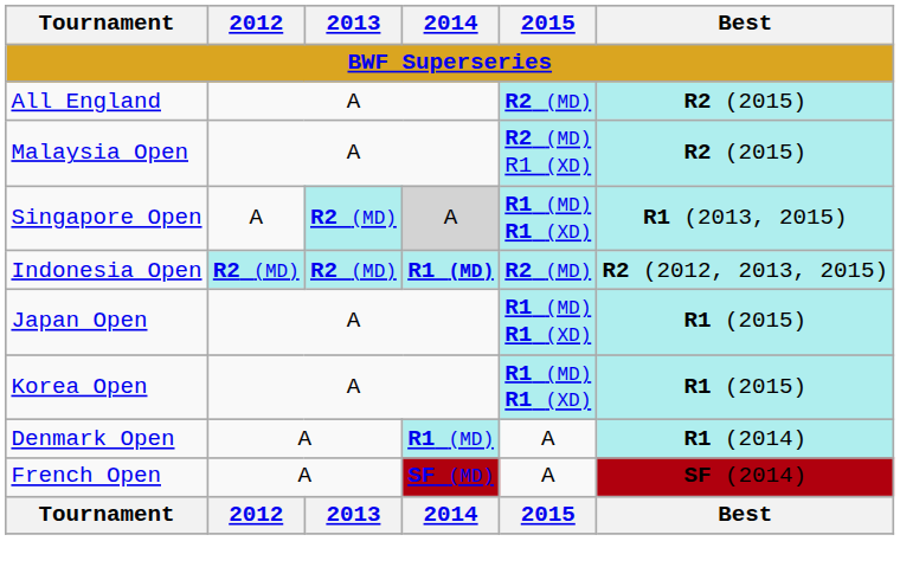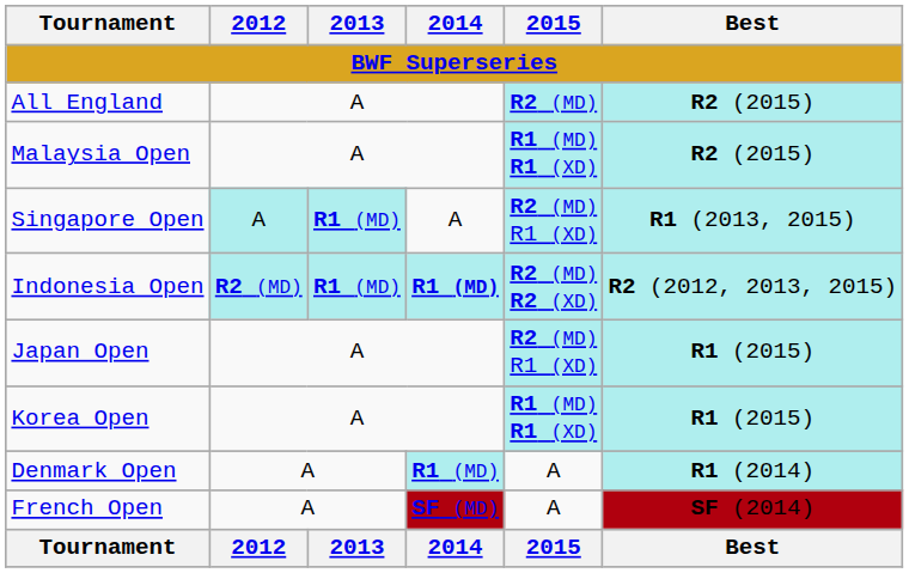Malaysia Open | 2015: R2 (MD) R1 (XD) -> R1 (MD) R1 (XD)
Singapore Open | 2012: no background -> paleturquoise background
Singapore Open | 2013: R2 (MD) -> R1 (MD)
Singapore Open | 2014: lightgrey background -> no background
Singapore Open | 2015: R1 (MD) R1 (XD) -> R2 (MD) R1 (XD)
Indonesia Open | 2013: R2 (MD) -> R1 (MD)
Indonesia Open | 2015: R2 (MD) -> R2 (MD) R2 (XD)
Japan Open | 2015: R1 (MD) R1 (XD) -> R2 (MD) R1 (XD)
